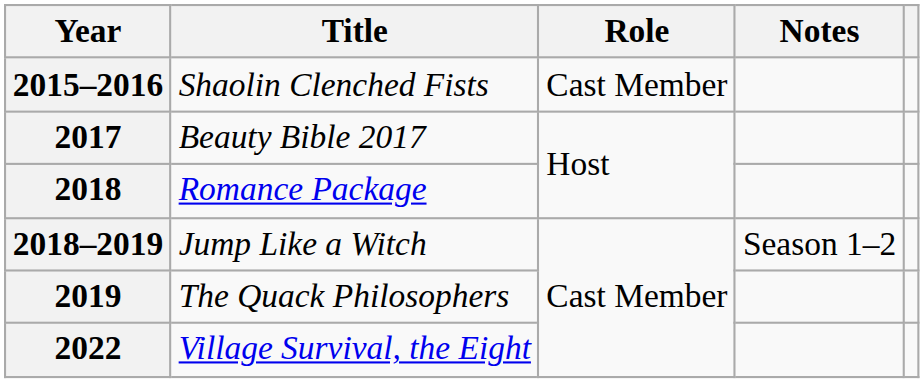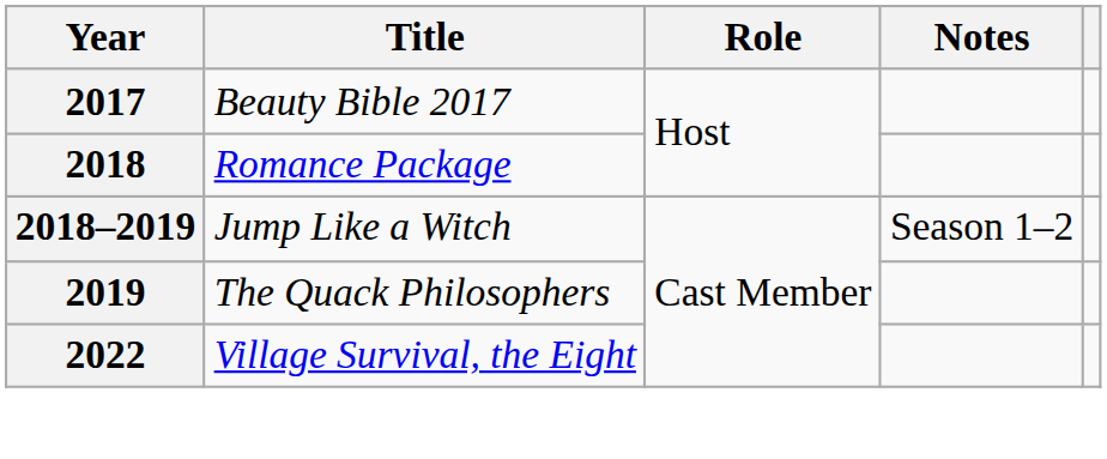- row: 2015–2016 | Shaolin Clenched Fists | Cast Member
